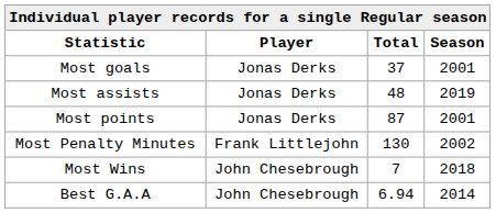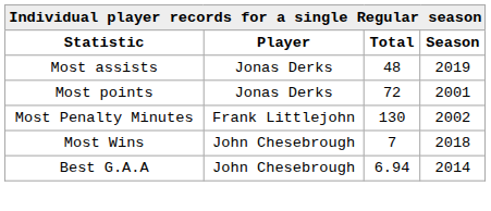- row: Most goals | Jonas Derks | 37 | 2001
Most points | Total: 87 -> 72
